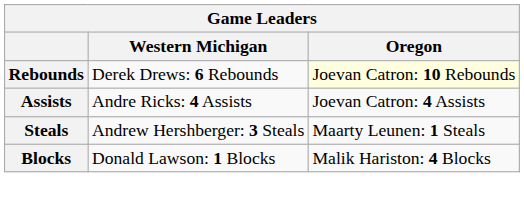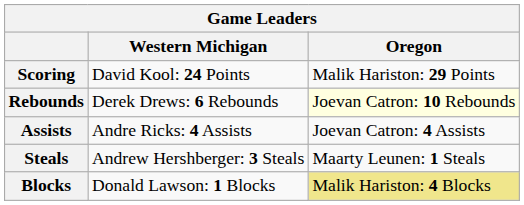+ row: Scoring | David Kool: 24 Points | Malik Hariston: 29 Points
Blocks | Oregon: no background -> khaki background
